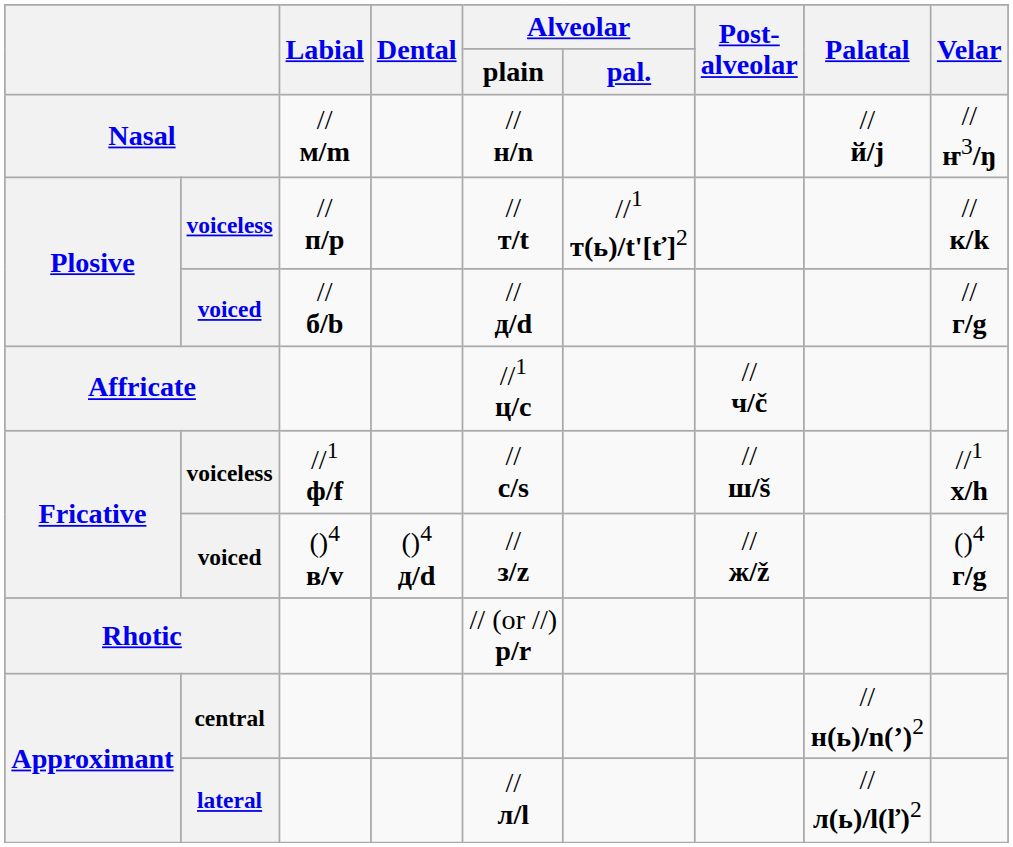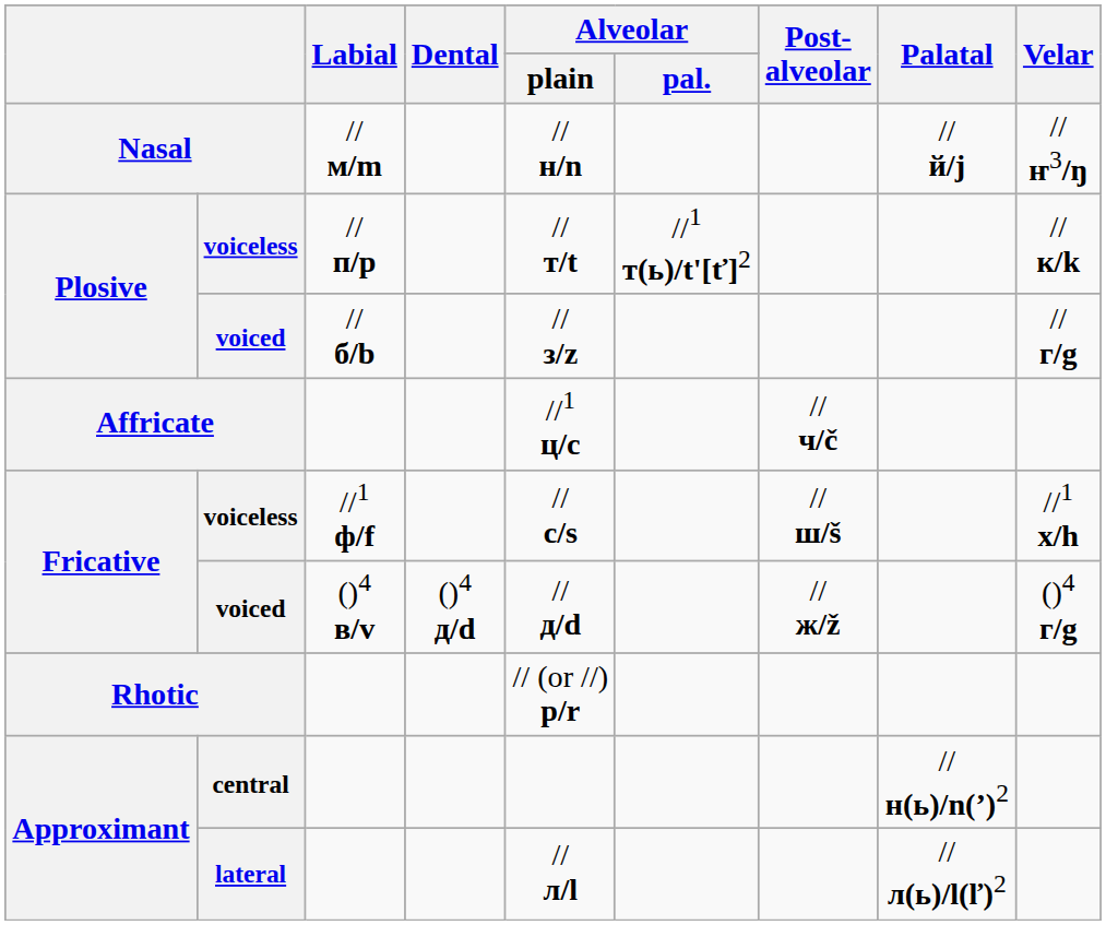Plosive / voiced | Alveolar / plain: // д/d -> // з/z
Fricative / voiced | Alveolar / plain: // з/z -> // д/d
